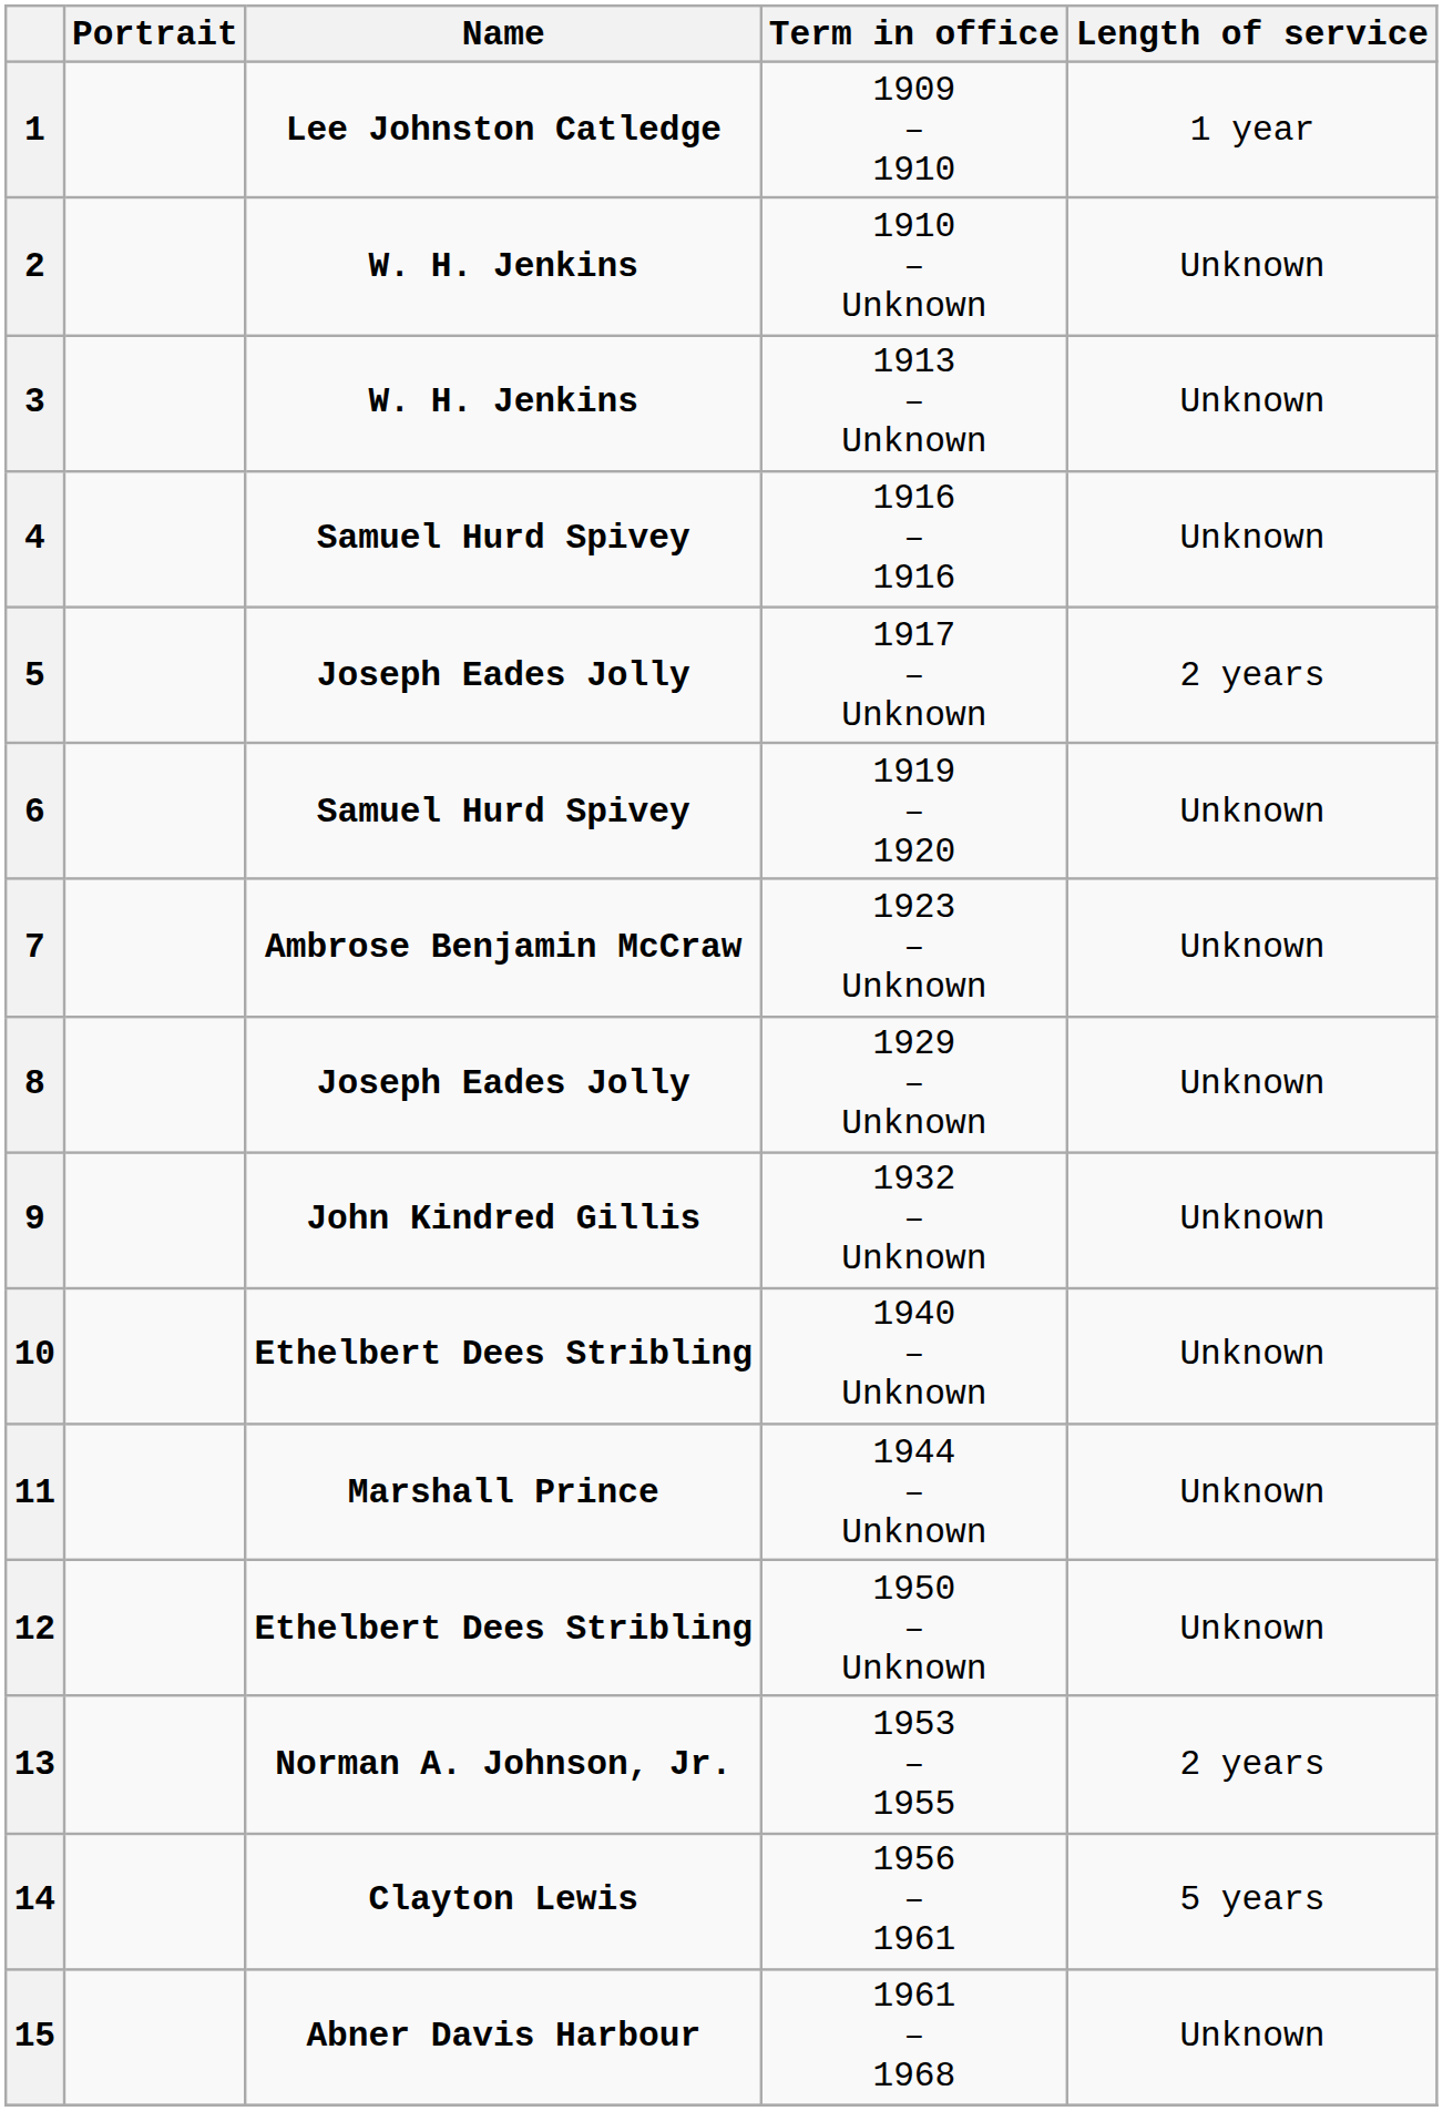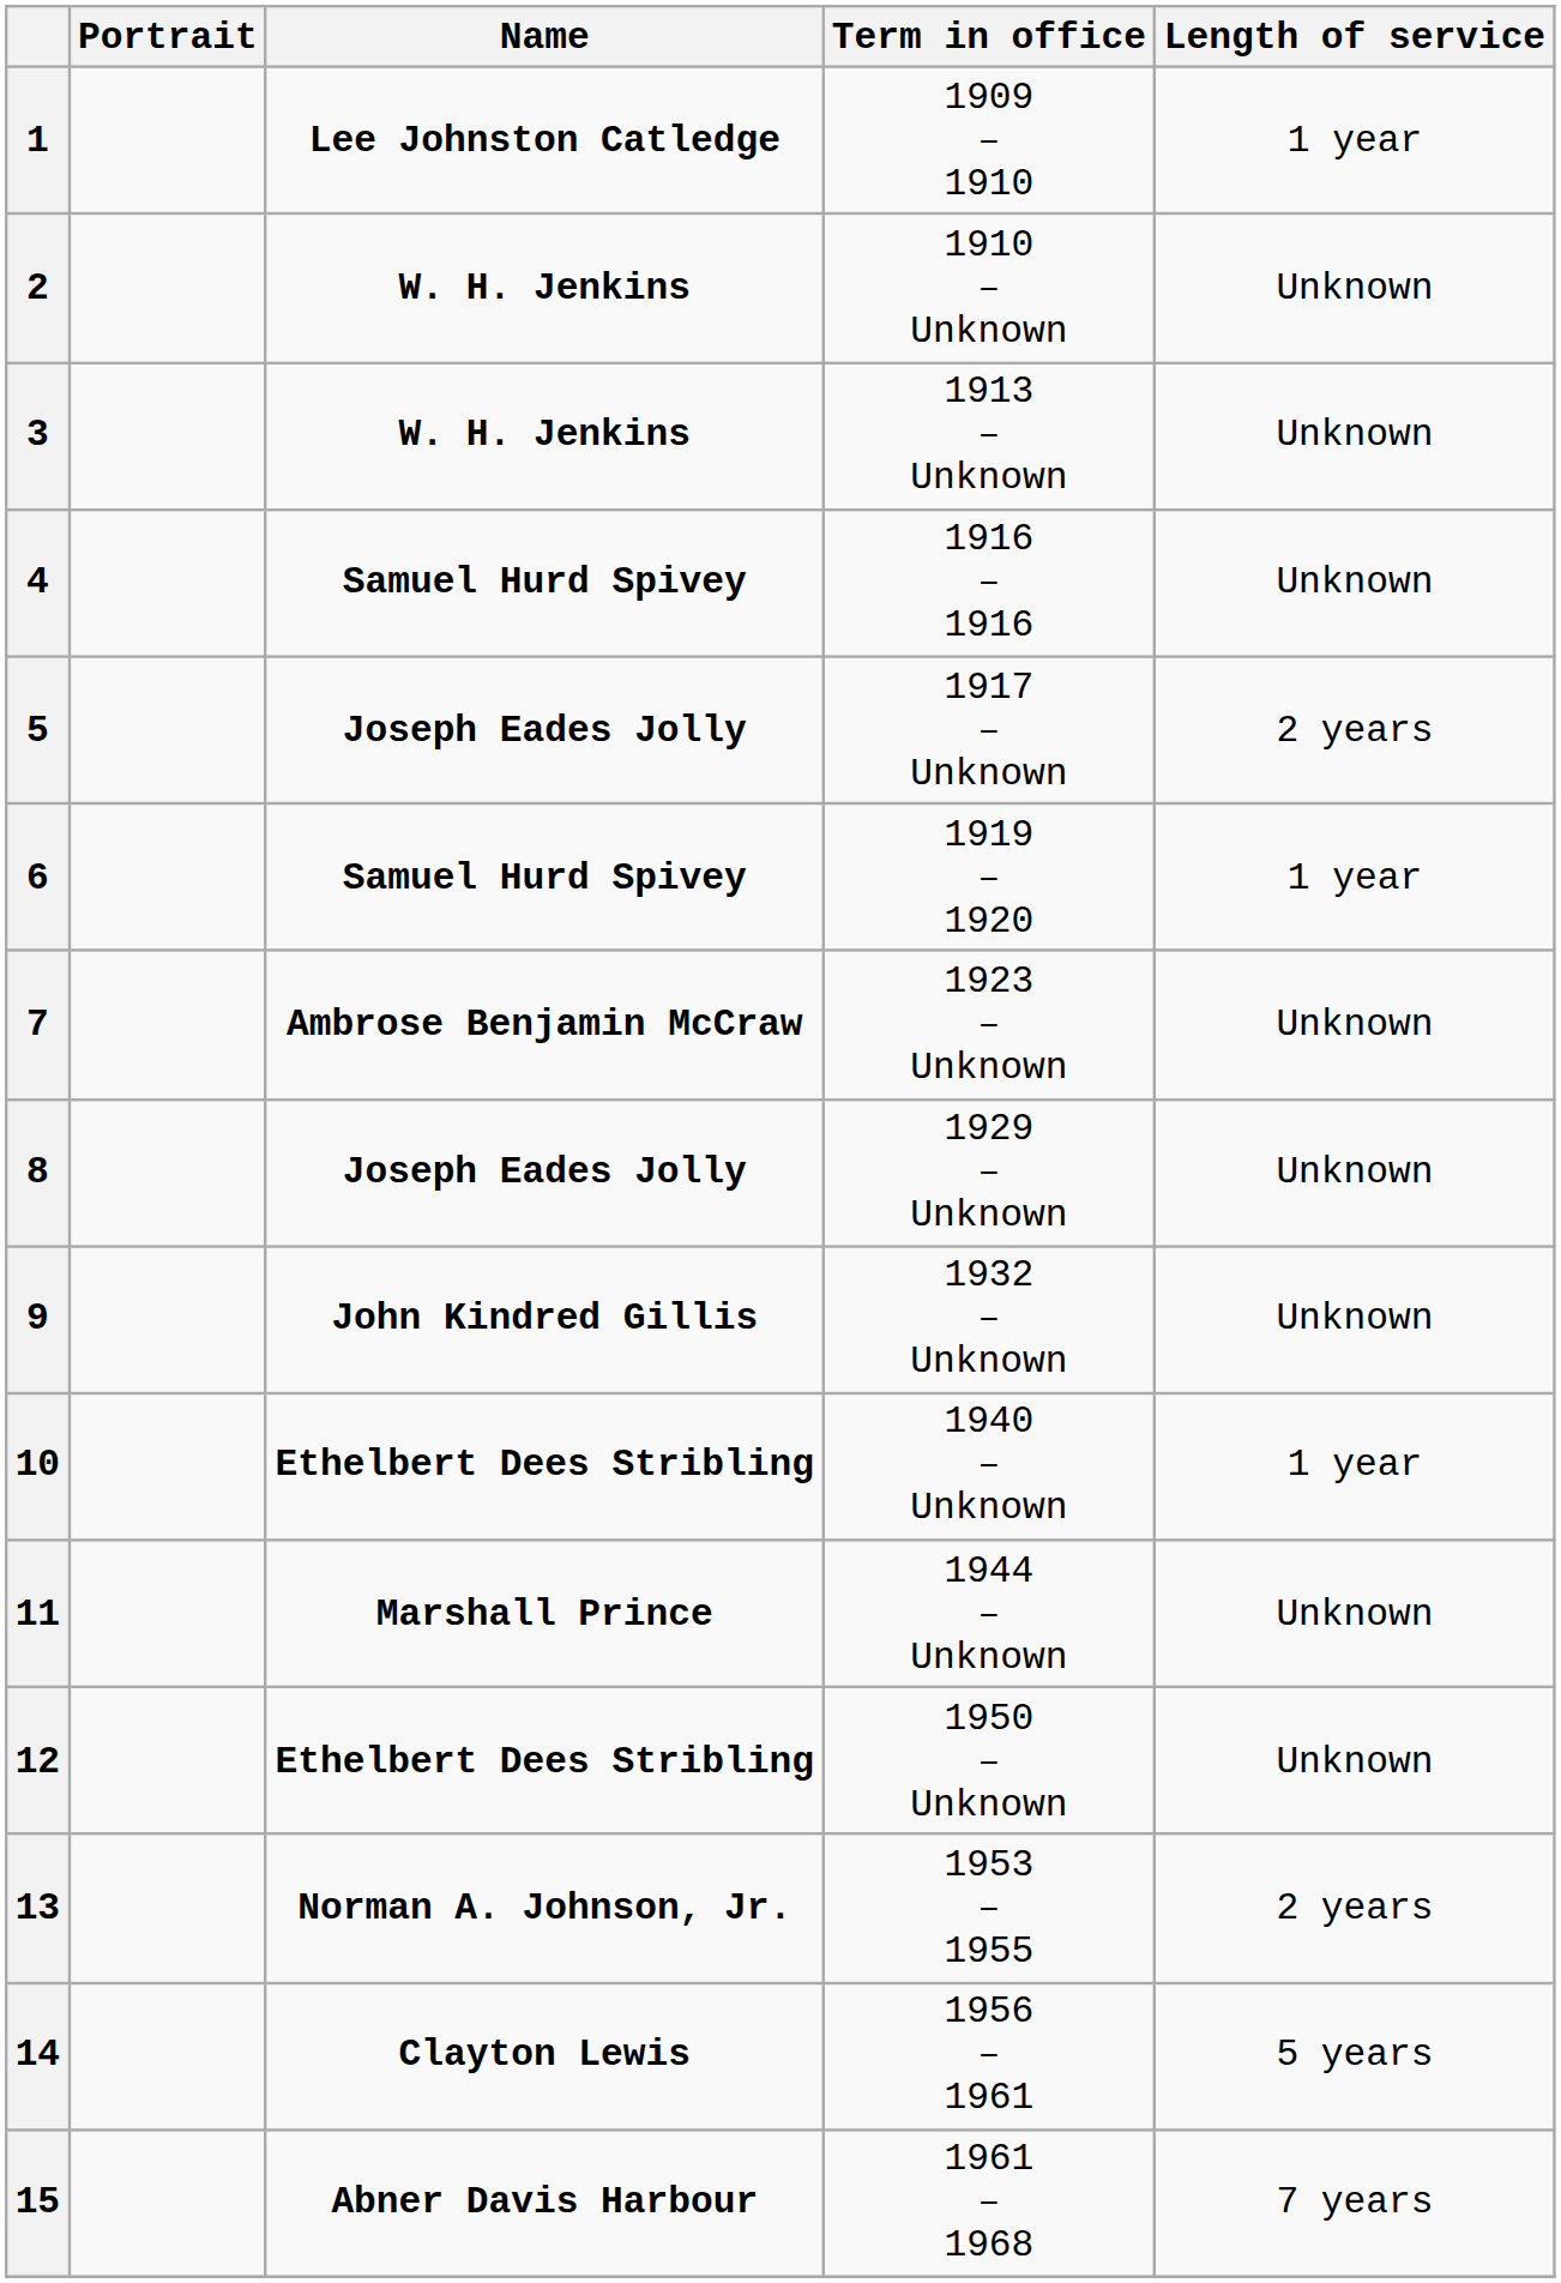6 | Length of service: Unknown -> 1 year
10 | Length of service: Unknown -> 1 year
15 | Length of service: Unknown -> 7 years
